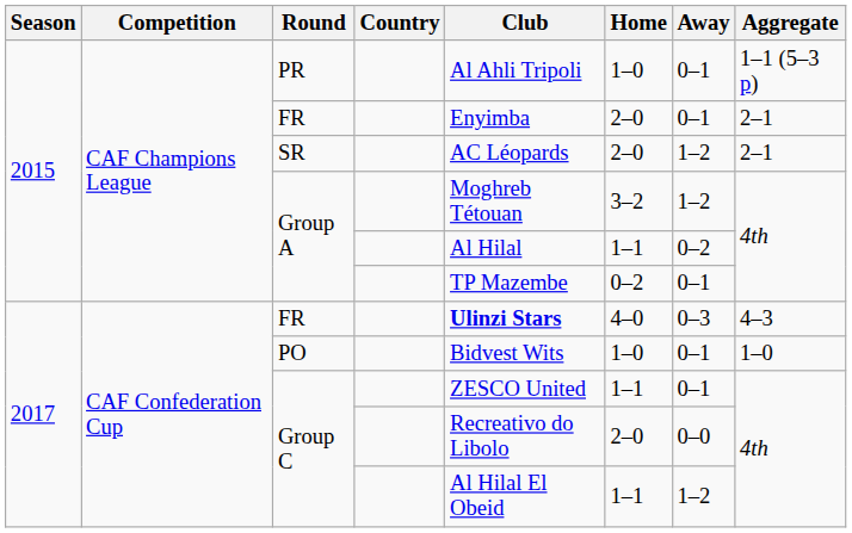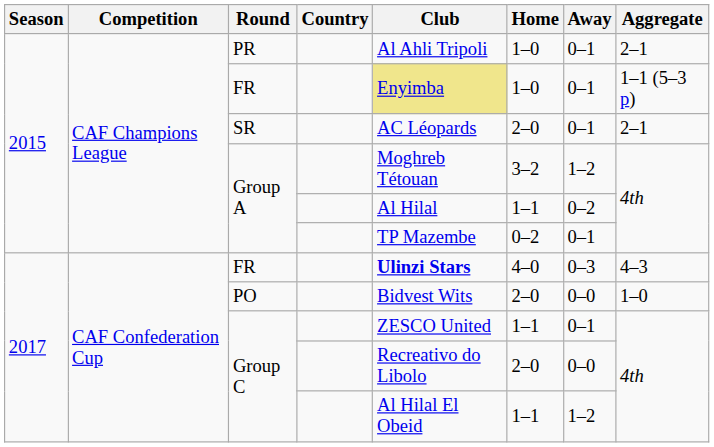PR | Aggregate: 1–1 (5–3 p) -> 2–1
2015 / FR | Club: no background -> khaki background
2015 / FR | Home: 2–0 -> 1–0
2015 / FR | Aggregate: 2–1 -> 1–1 (5–3 p)
SR | Away: 1–2 -> 0–1
PO | Home: 1–0 -> 2–0
PO | Away: 0–1 -> 0–0
